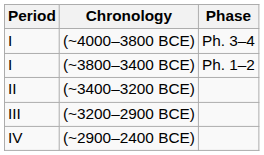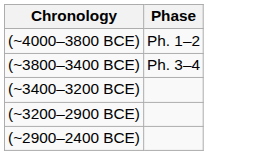- column: Period | I | I | II | III | IV
(~4000–3800 BCE) | Phase: Ph. 3–4 -> Ph. 1–2
(~3800–3400 BCE) | Phase: Ph. 1–2 -> Ph. 3–4
